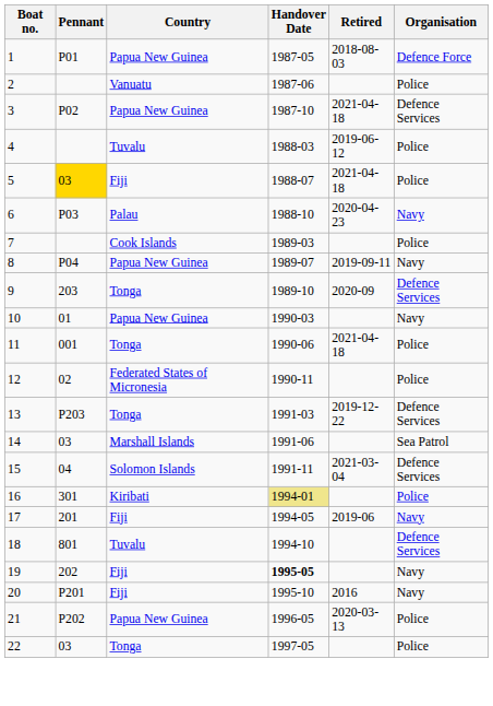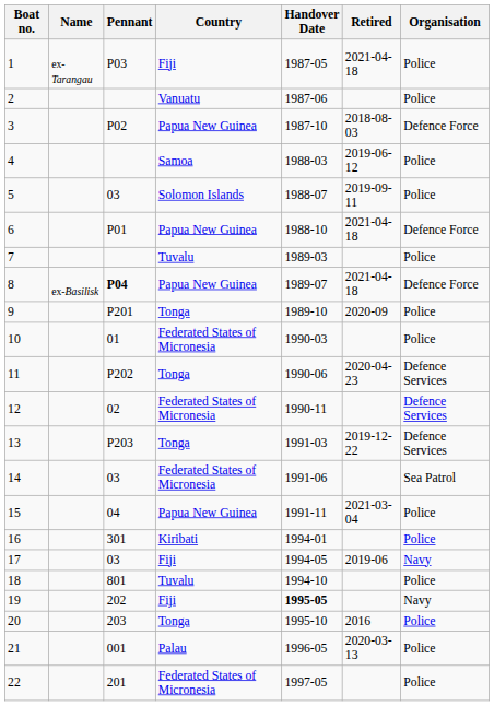+ column: Name | ex-Tarangau | ex-Basilisk
1 | Pennant: P01 -> P03
1 | Country: Papua New Guinea -> Fiji
1 | Retired: 2018-08-03 -> 2021-04-18
1 | Organisation: Defence Force -> Police
3 | Retired: 2021-04-18 -> 2018-08-03
3 | Organisation: Defence Services -> Defence Force
4 | Country: Tuvalu -> Samoa
5 | Pennant: gold background -> no background
5 | Country: Fiji -> Solomon Islands
5 | Retired: 2021-04-18 -> 2019-09-11
6 | Pennant: P03 -> P01
6 | Country: Palau -> Papua New Guinea
6 | Retired: 2020-04-23 -> 2021-04-18
6 | Organisation: Navy -> Defence Force
7 | Country: Cook Islands -> Tuvalu
8 | Pennant: normal -> bold
8 | Retired: 2019-09-11 -> 2021-04-18
8 | Organisation: Navy -> Defence Force
9 | Pennant: 203 -> P201
9 | Organisation: Defence Services -> Police
10 | Country: Papua New Guinea -> Federated States of Micronesia
10 | Organisation: Navy -> Police
11 | Pennant: 001 -> P202
11 | Retired: 2021-04-18 -> 2020-04-23
11 | Organisation: Police -> Defence Services
12 | Organisation: Police -> Defence Services
14 | Country: Marshall Islands -> Federated States of Micronesia
15 | Country: Solomon Islands -> Papua New Guinea
15 | Organisation: Defence Services -> Police
16 | Handover Date: khaki background -> no background
17 | Pennant: 201 -> 03
18 | Organisation: Defence Services -> Police
20 | Pennant: P201 -> 203
20 | Country: Fiji -> Tonga
20 | Organisation: Navy -> Police
21 | Pennant: P202 -> 001
21 | Country: Papua New Guinea -> Palau
22 | Pennant: 03 -> 201
22 | Country: Tonga -> Federated States of Micronesia
